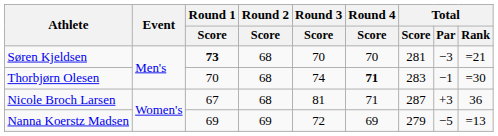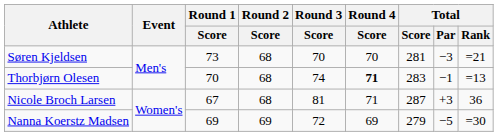Søren Kjeldsen | Round 1 / Score: bold -> normal
Thorbjørn Olesen | Total / Rank: =30 -> =13
Nanna Koerstz Madsen | Total / Rank: =13 -> =30
